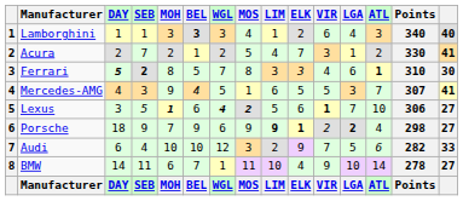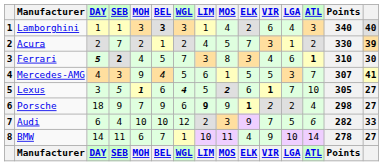columns swapped: MOS <-> LIM
Acura | column 15: 41 -> 39
Ferrari | MOH: 8 -> 4
Lexus | Points: 306 -> 305
Porsche | LGA: bold -> normal
